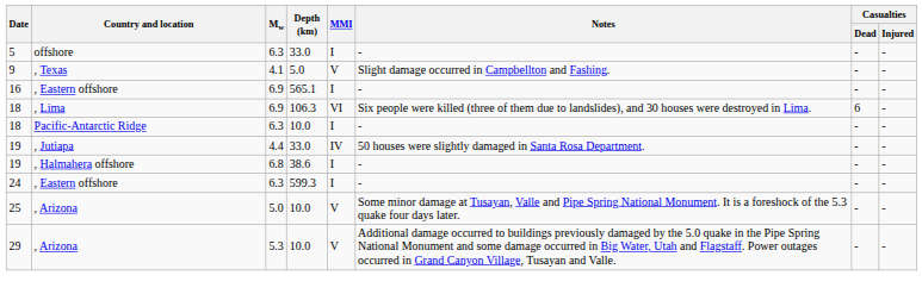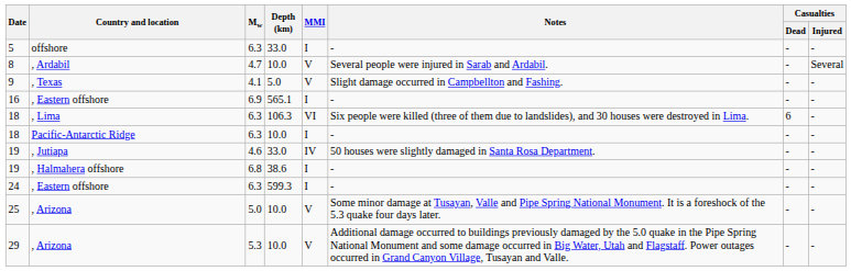+ row: 8 | , Ardabil | 4.7 | 10.0 | V | Several people were injured in Sarab and Ardabil. | - | Several
18 / , Lima | Mw: 6.9 -> 6.3
19 / , Jutiapa | Mw: 4.4 -> 4.6
